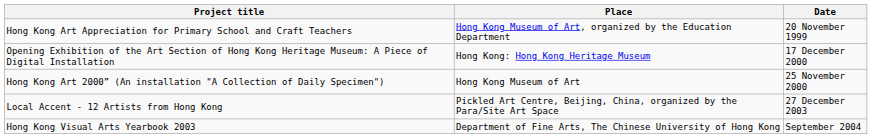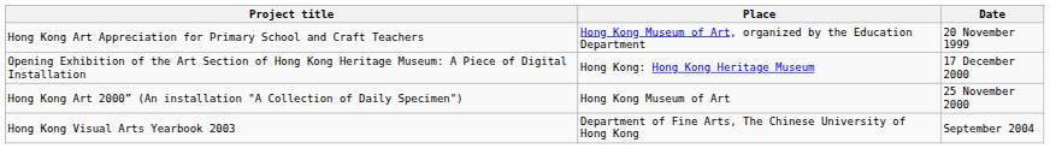- row: Local Accent - 12 Artists from Hong Kong | Pickled Art Centre, Beijing, China, organized by the Para/Site Art Space | 27 December 2003
